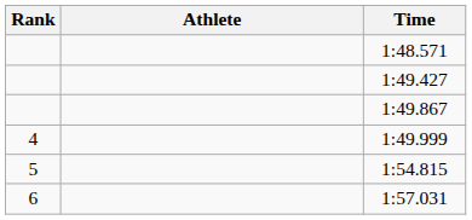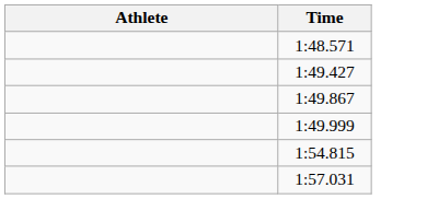- column: Rank | 4 | 5 | 6
